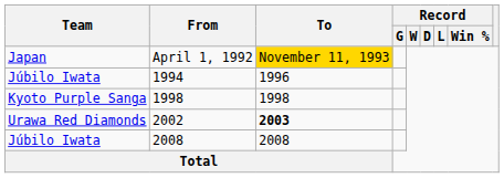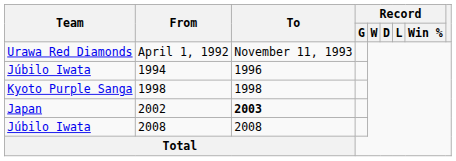April 1, 1992 | Team: Japan -> Urawa Red Diamonds
April 1, 1992 | To: gold background -> no background
2002 | Team: Urawa Red Diamonds -> Japan
